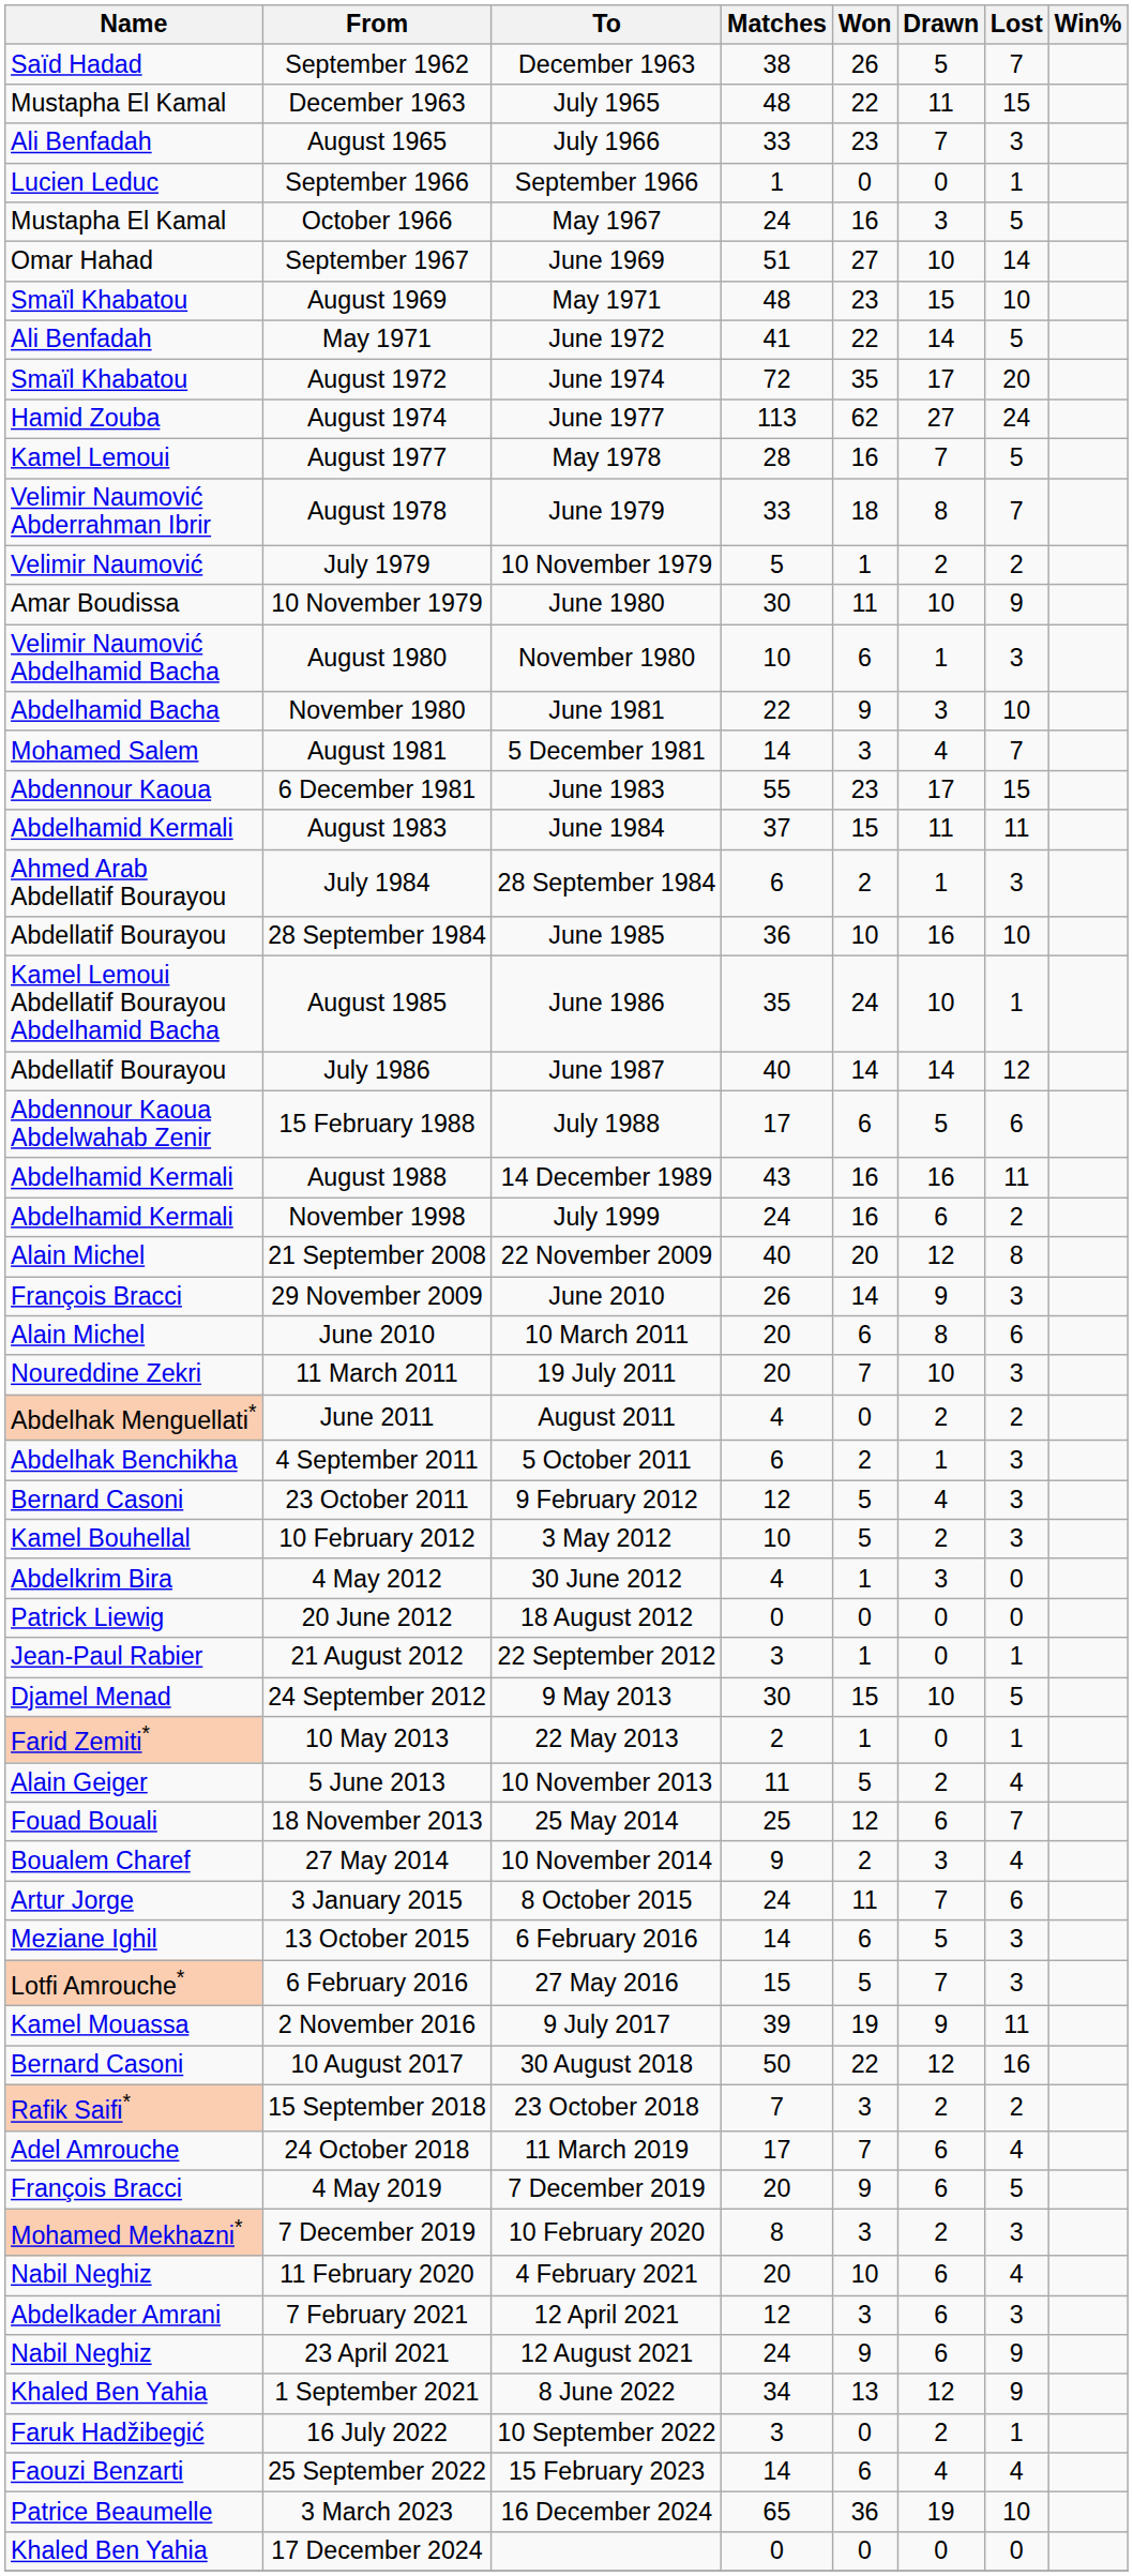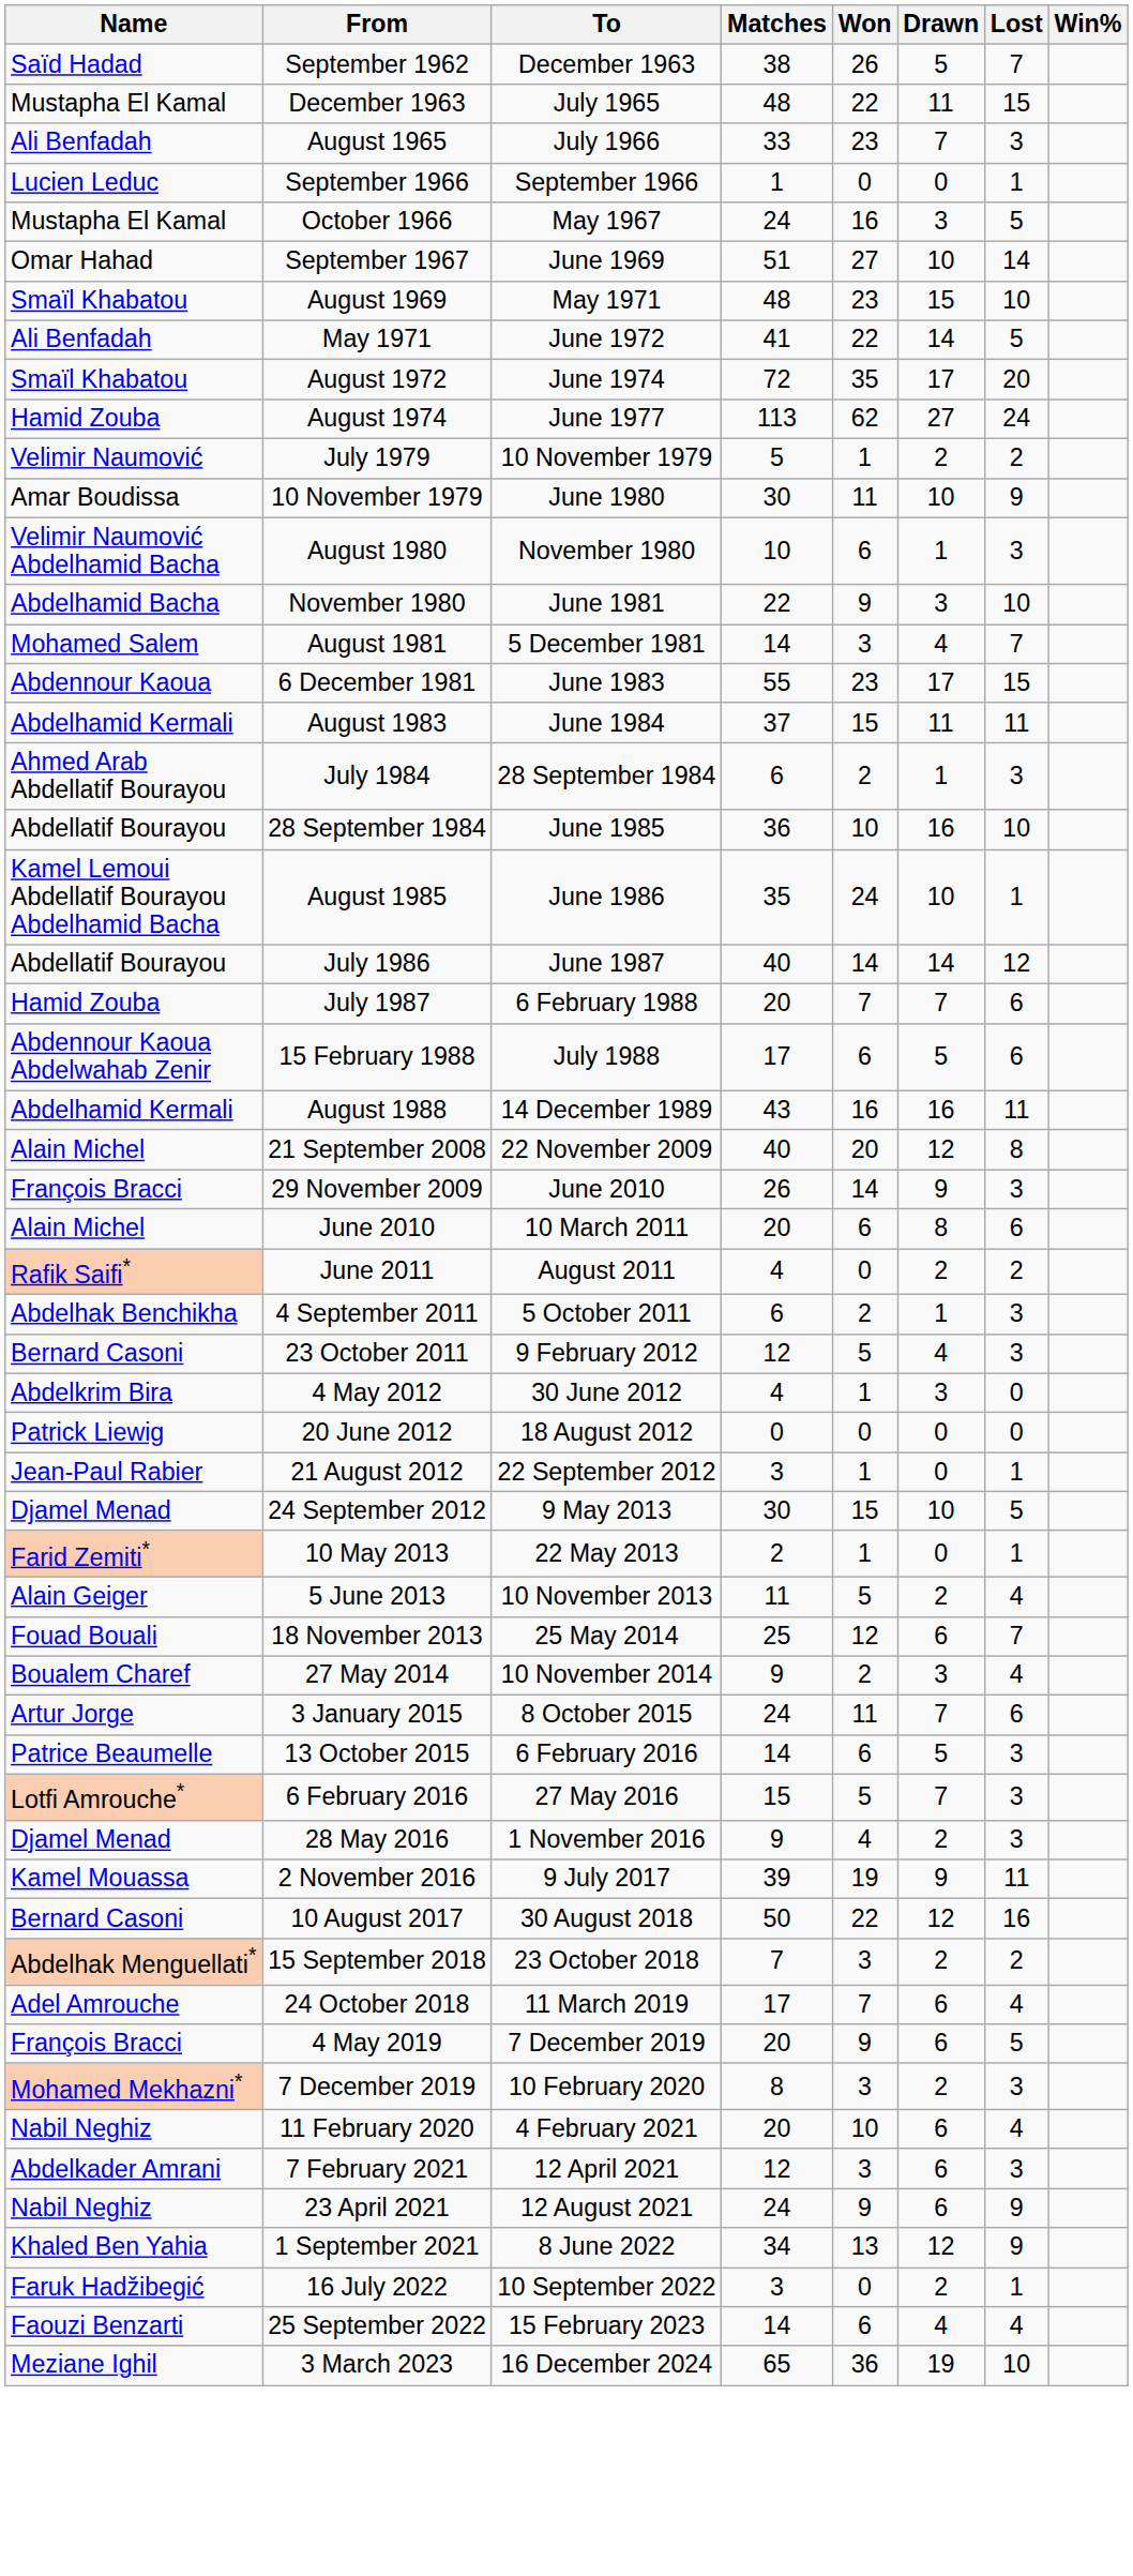- row: Kamel Lemoui | August 1977 | May 1978 | 28 | 16 | 7 | 5
- row: Velimir Naumović Abderrahman Ibrir | August 1978 | June 1979 | 33 | 18 | 8 | 7
+ row: Hamid Zouba | July 1987 | 6 February 1988 | 20 | 7 | 7 | 6
- row: Abdelhamid Kermali | November 1998 | July 1999 | 24 | 16 | 6 | 2
- row: Noureddine Zekri | 11 March 2011 | 19 July 2011 | 20 | 7 | 10 | 3
June 2011 | Name: Abdelhak Menguellati* -> Rafik Saifi*
- row: Kamel Bouhellal | 10 February 2012 | 3 May 2012 | 10 | 5 | 2 | 3
13 October 2015 | Name: Meziane Ighil -> Patrice Beaumelle
+ row: Djamel Menad | 28 May 2016 | 1 November 2016 | 9 | 4 | 2 | 3
15 September 2018 | Name: Rafik Saifi* -> Abdelhak Menguellati*
3 March 2023 | Name: Patrice Beaumelle -> Meziane Ighil
- row: Khaled Ben Yahia | 17 December 2024 | 0 | 0 | 0 | 0
